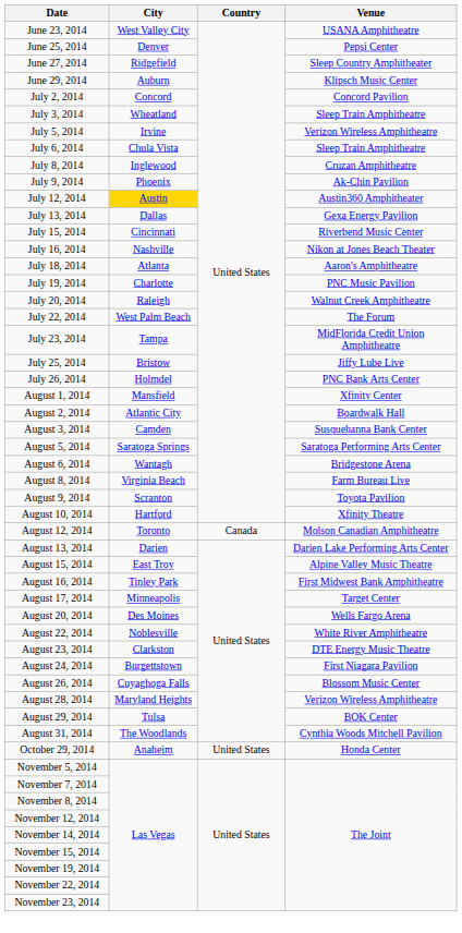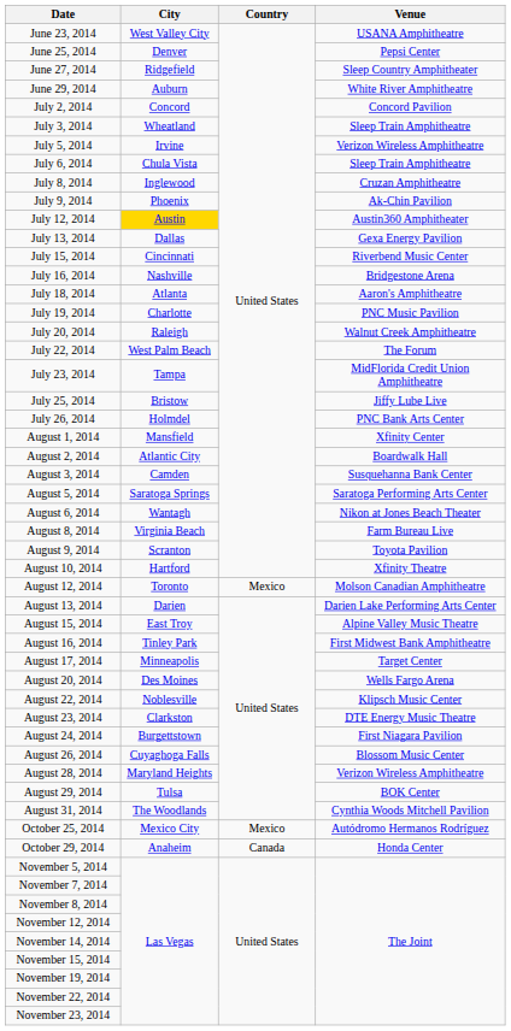June 29, 2014 | Venue: Klipsch Music Center -> White River Amphitheatre
July 16, 2014 | Venue: Nikon at Jones Beach Theater -> Bridgestone Arena
August 6, 2014 | Venue: Bridgestone Arena -> Nikon at Jones Beach Theater
August 12, 2014 | Country: Canada -> Mexico
August 22, 2014 | Venue: White River Amphitheatre -> Klipsch Music Center
+ row: October 25, 2014 | Mexico City | Mexico | Autódromo Hermanos Rodríguez
October 29, 2014 | Country: United States -> Canada
